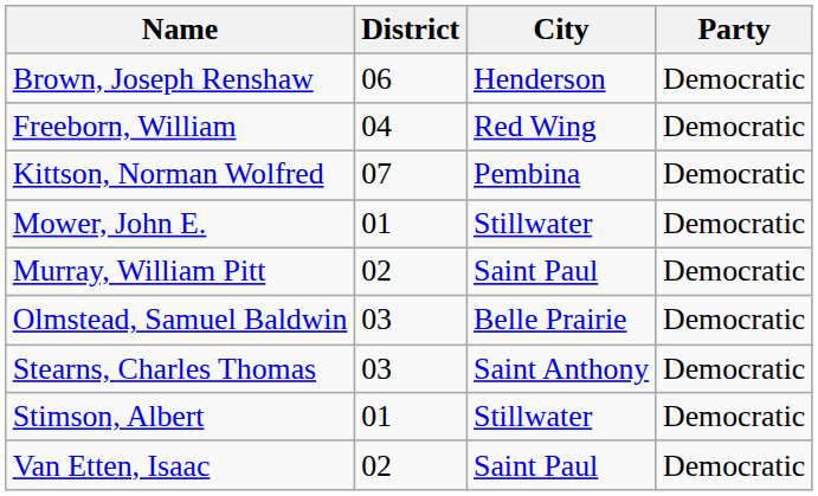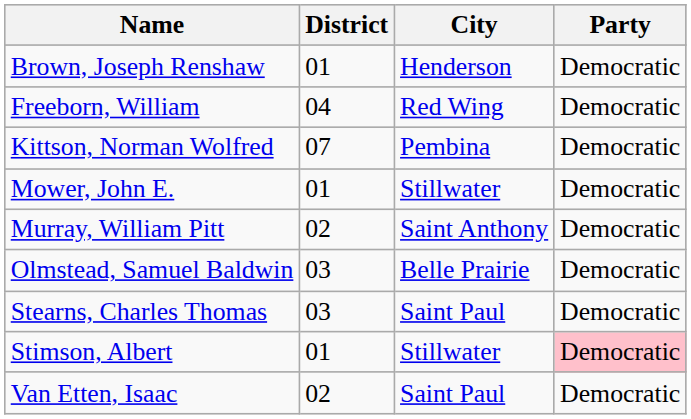Brown, Joseph Renshaw | District: 06 -> 01
Murray, William Pitt | City: Saint Paul -> Saint Anthony
Stearns, Charles Thomas | City: Saint Anthony -> Saint Paul
Stimson, Albert | Party: no background -> pink background
